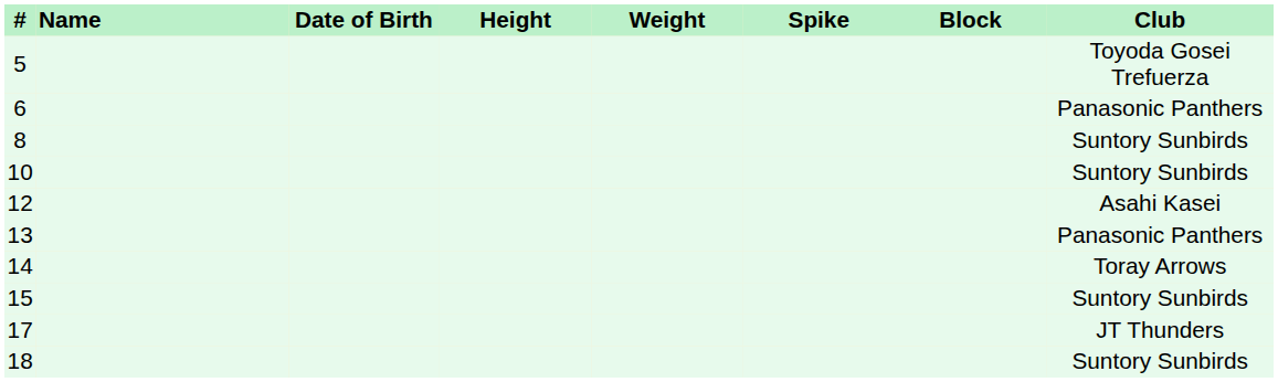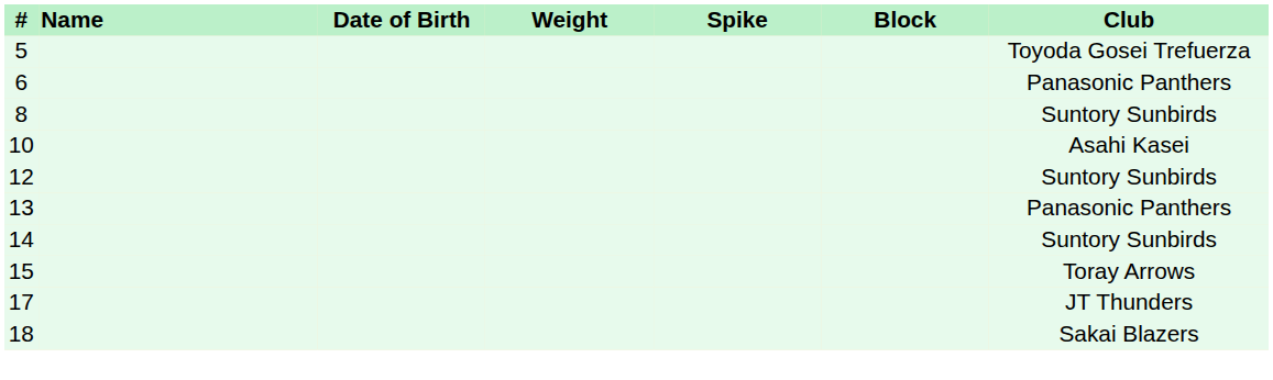- column: Height
10 | Club: Suntory Sunbirds -> Asahi Kasei
12 | Club: Asahi Kasei -> Suntory Sunbirds
14 | Club: Toray Arrows -> Suntory Sunbirds
15 | Club: Suntory Sunbirds -> Toray Arrows
18 | Club: Suntory Sunbirds -> Sakai Blazers
